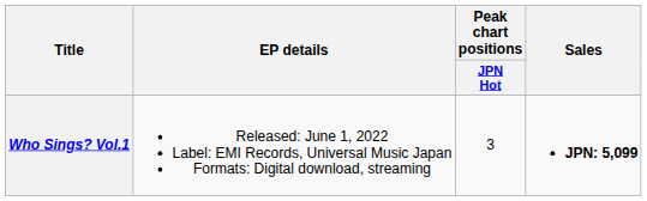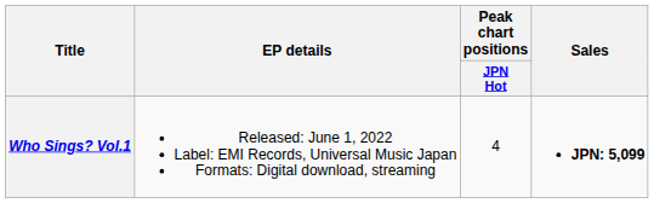Who Sings? Vol.1 | Peak chart positions / JPN Hot: 3 -> 4
